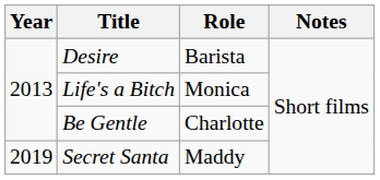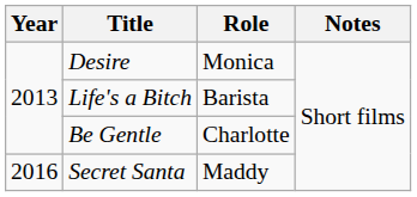Desire | Role: Barista -> Monica
Life's a Bitch | Role: Monica -> Barista
Secret Santa | Year: 2019 -> 2016
